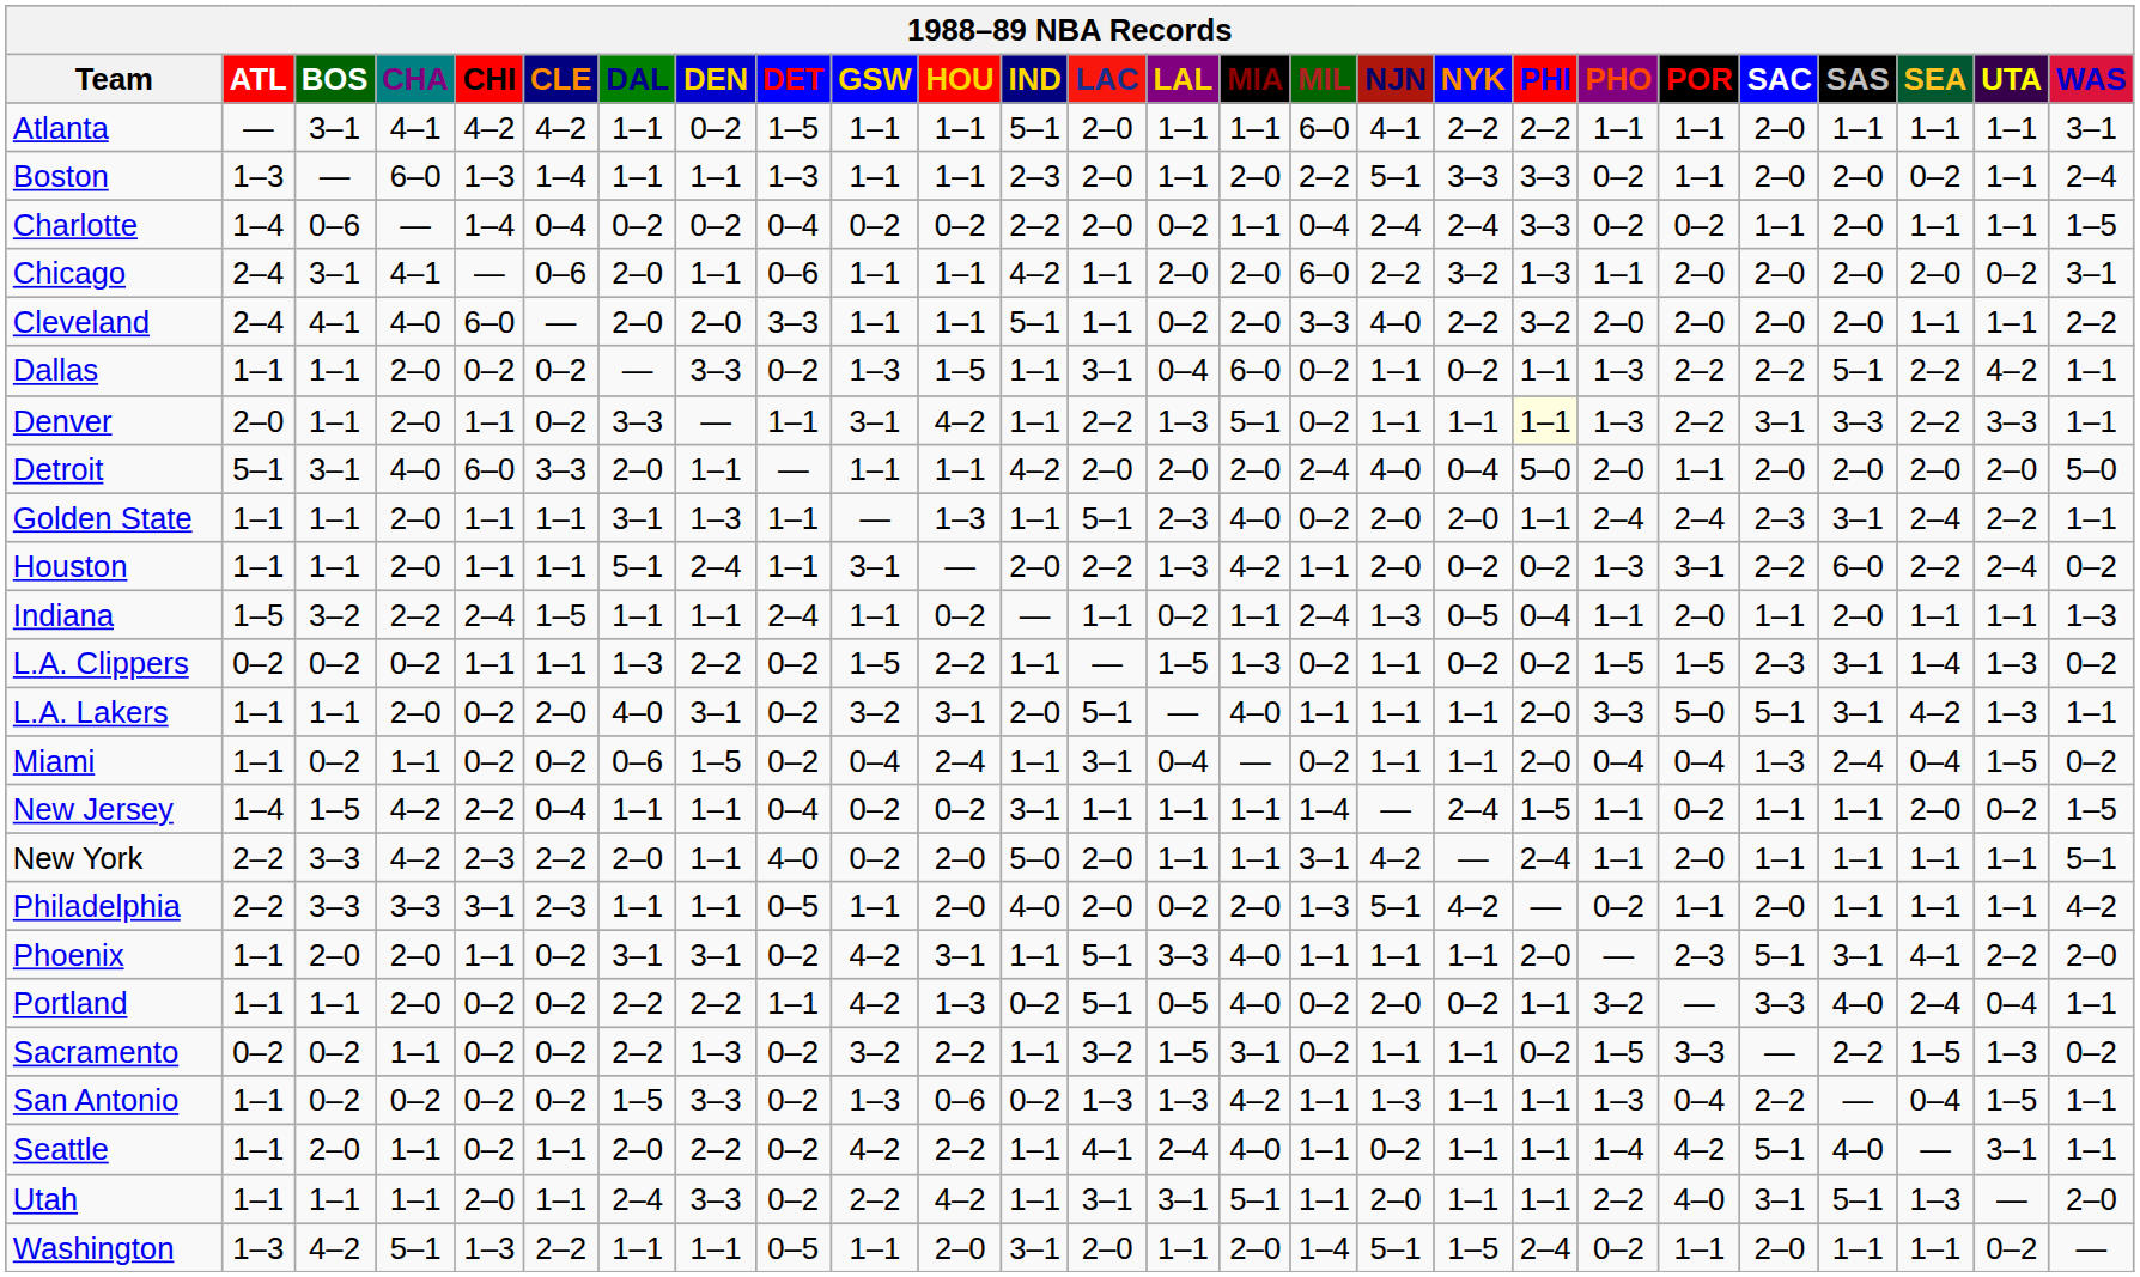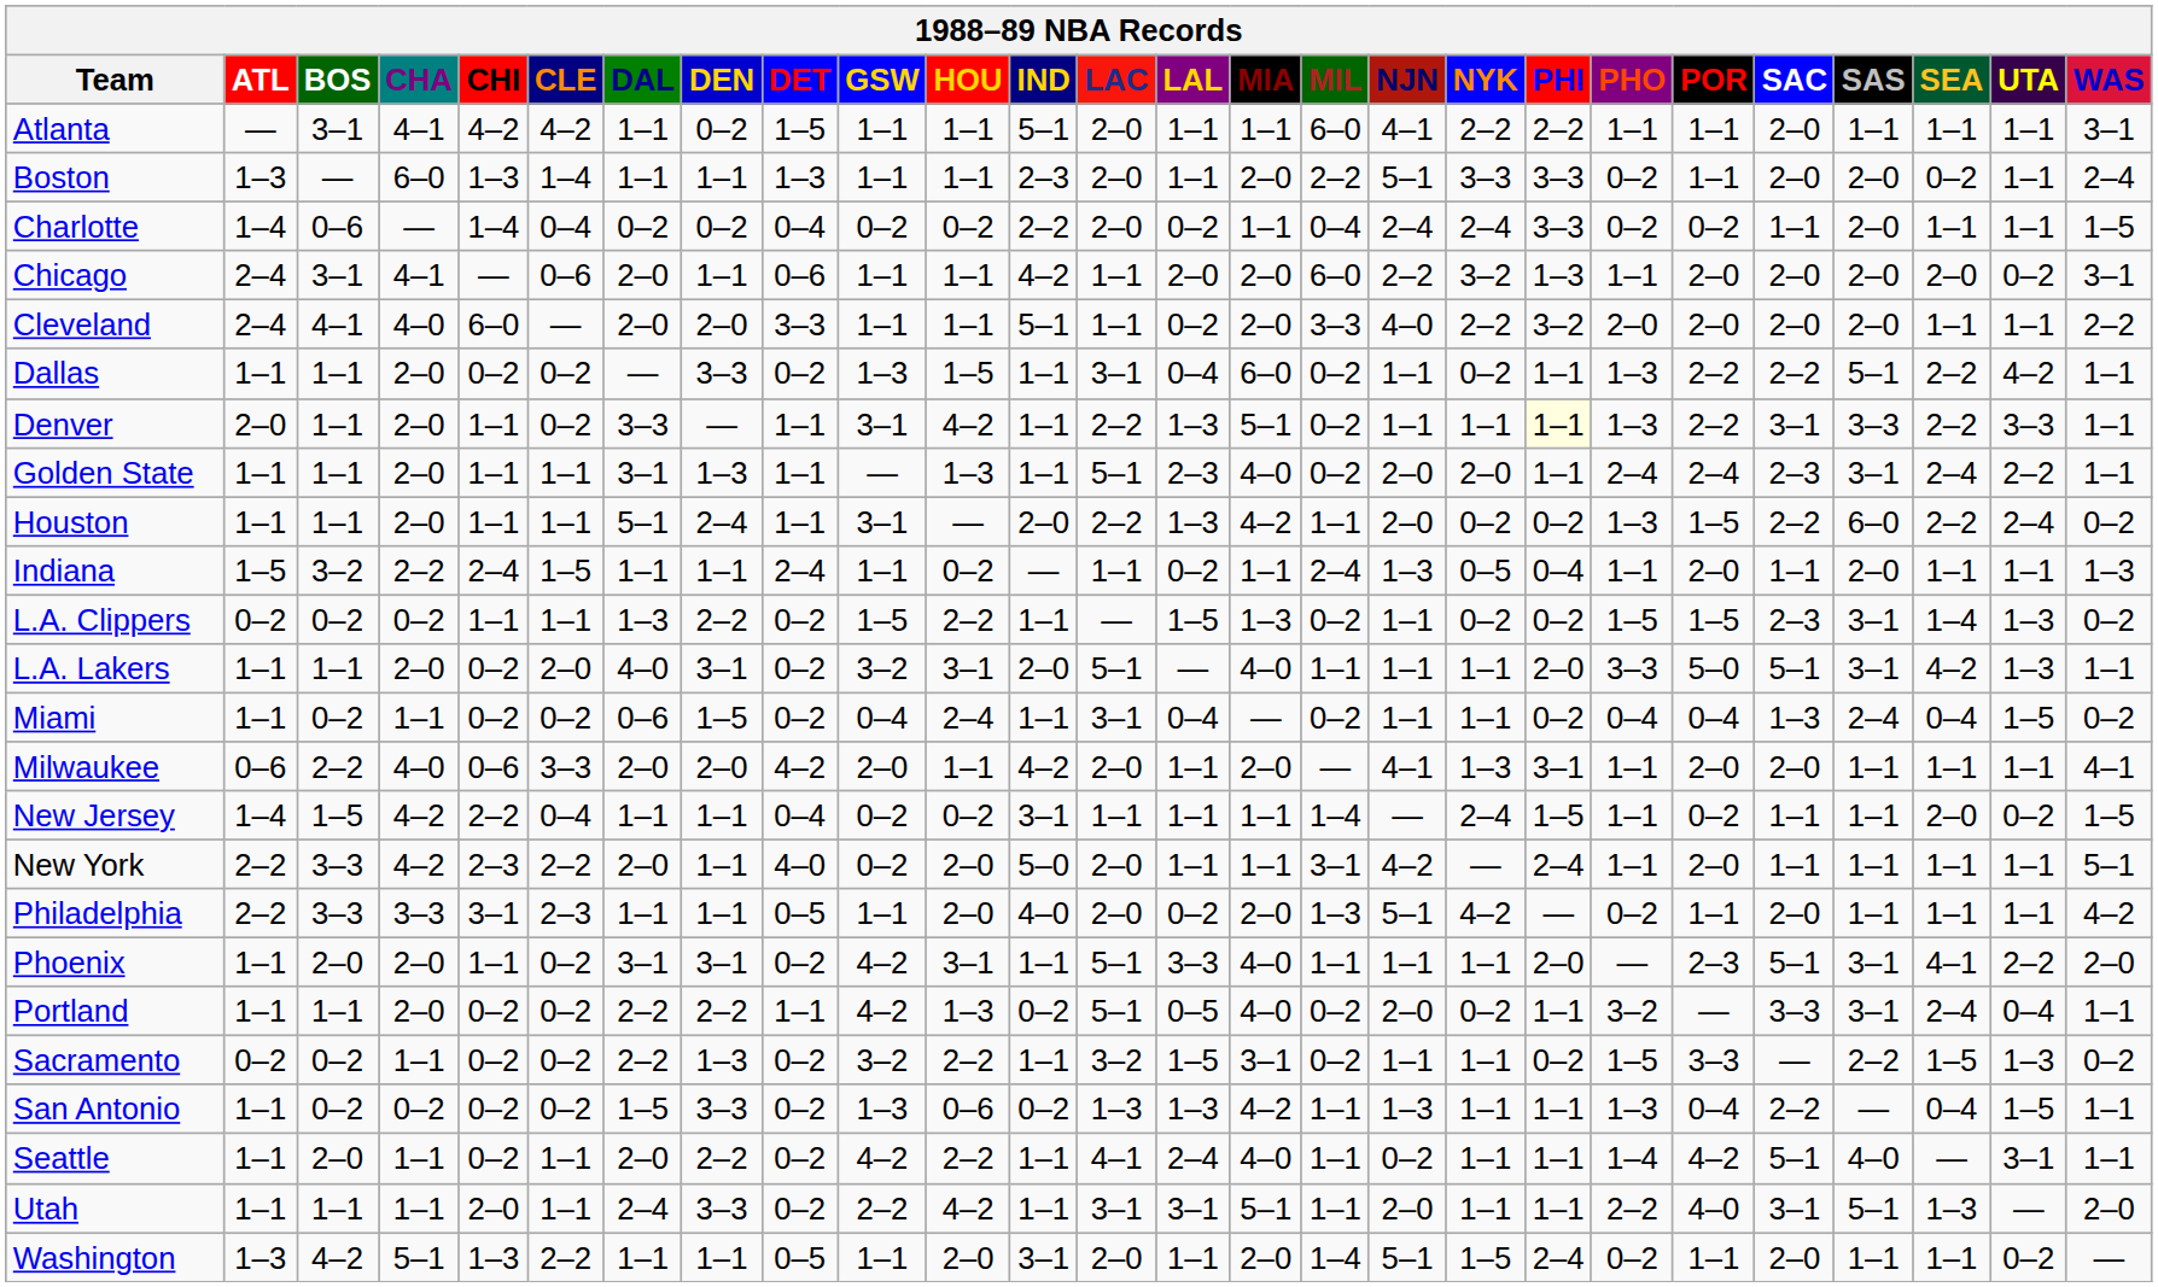- row: Detroit | 5–1 | 3–1 | 4–0 | 6–0 | 3–3 | 2–0 | 1–1 | — | 1–1 | 1–1 | 4–2 | 2–0 | 2–0 | 2–0 | 2–4 | 4–0 | 0–4 | 5–0 | 2–0 | 1–1 | 2–0 | 2–0 | 2–0 | 2–0 | 5–0
Houston | POR: 3–1 -> 1–5
Miami | PHI: 2–0 -> 0–2
+ row: Milwaukee | 0–6 | 2–2 | 4–0 | 0–6 | 3–3 | 2–0 | 2–0 | 4–2 | 2–0 | 1–1 | 4–2 | 2–0 | 1–1 | 2–0 | — | 4–1 | 1–3 | 3–1 | 1–1 | 2–0 | 2–0 | 1–1 | 1–1 | 1–1 | 4–1
Portland | SAS: 4–0 -> 3–1
